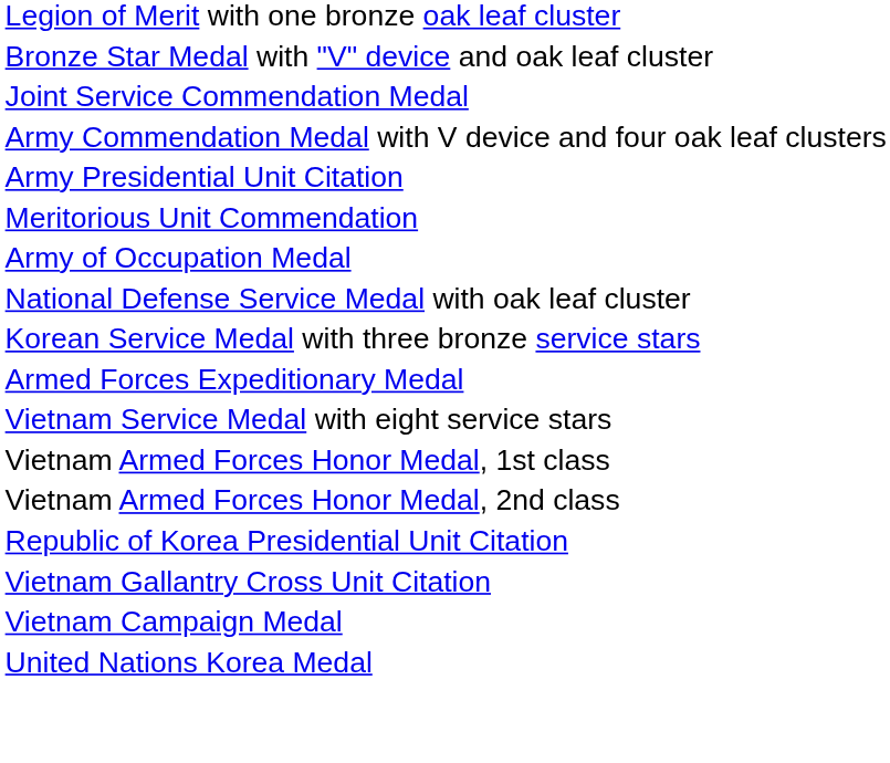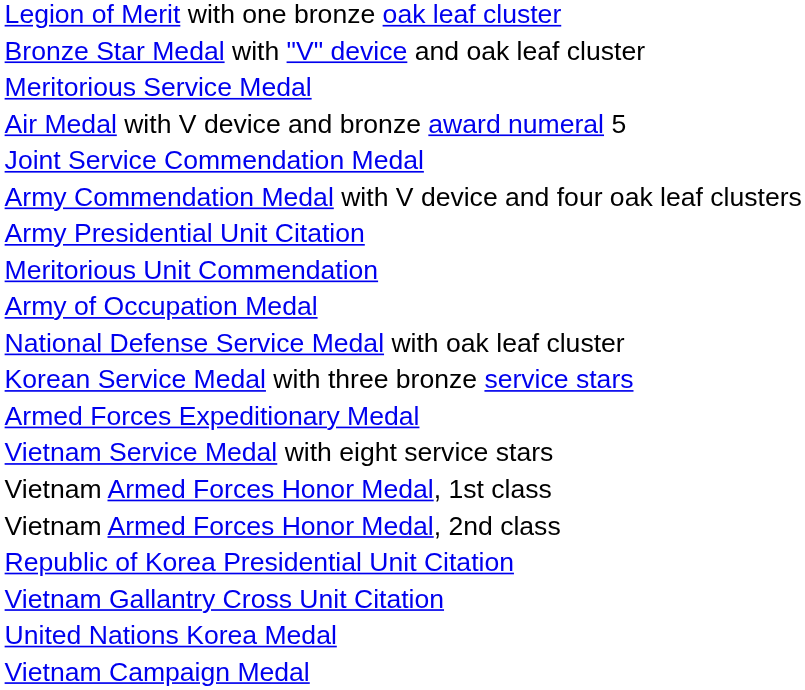+ row: Meritorious Service Medal
+ row: Air Medal with V device and bronze award numeral 5
rows swapped: United Nations Korea Medal <-> Vietnam Campaign Medal
